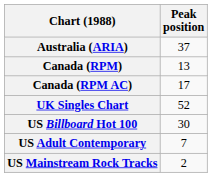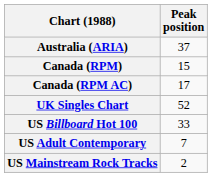Canada (RPM) | Peak position: 13 -> 15
US Billboard Hot 100 | Peak position: 30 -> 33
